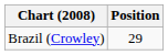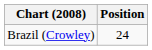Brazil (Crowley) | Position: 29 -> 24
